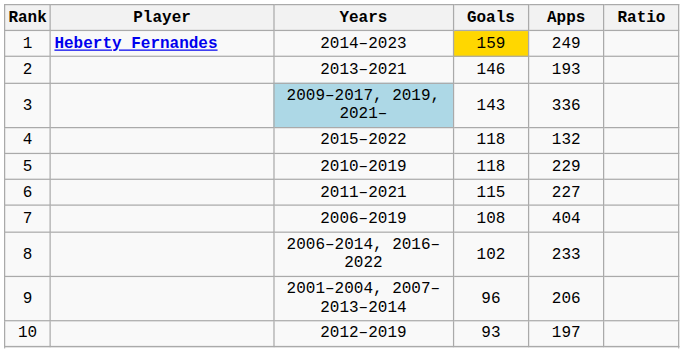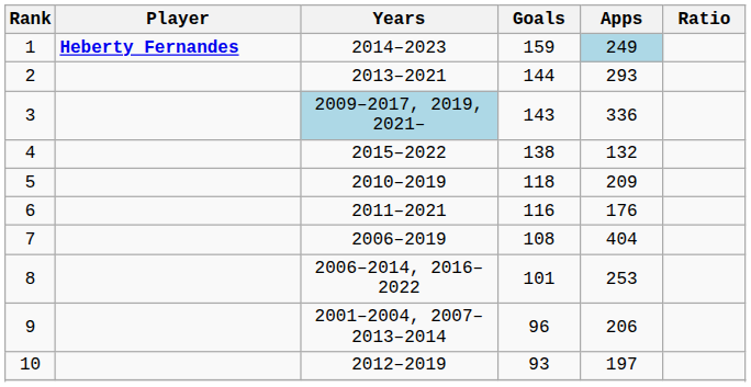1 | Goals: gold background -> no background
1 | Apps: no background -> lightblue background
2 | Goals: 146 -> 144
2 | Apps: 193 -> 293
4 | Goals: 118 -> 138
5 | Apps: 229 -> 209
6 | Goals: 115 -> 116
6 | Apps: 227 -> 176
8 | Goals: 102 -> 101
8 | Apps: 233 -> 253
